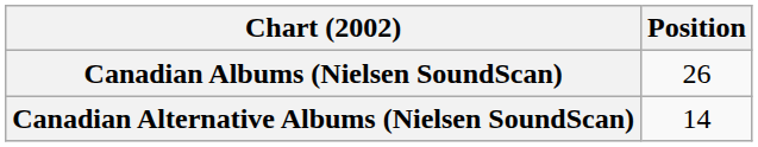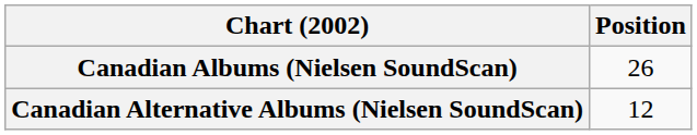Canadian Alternative Albums (Nielsen SoundScan) | Position: 14 -> 12
